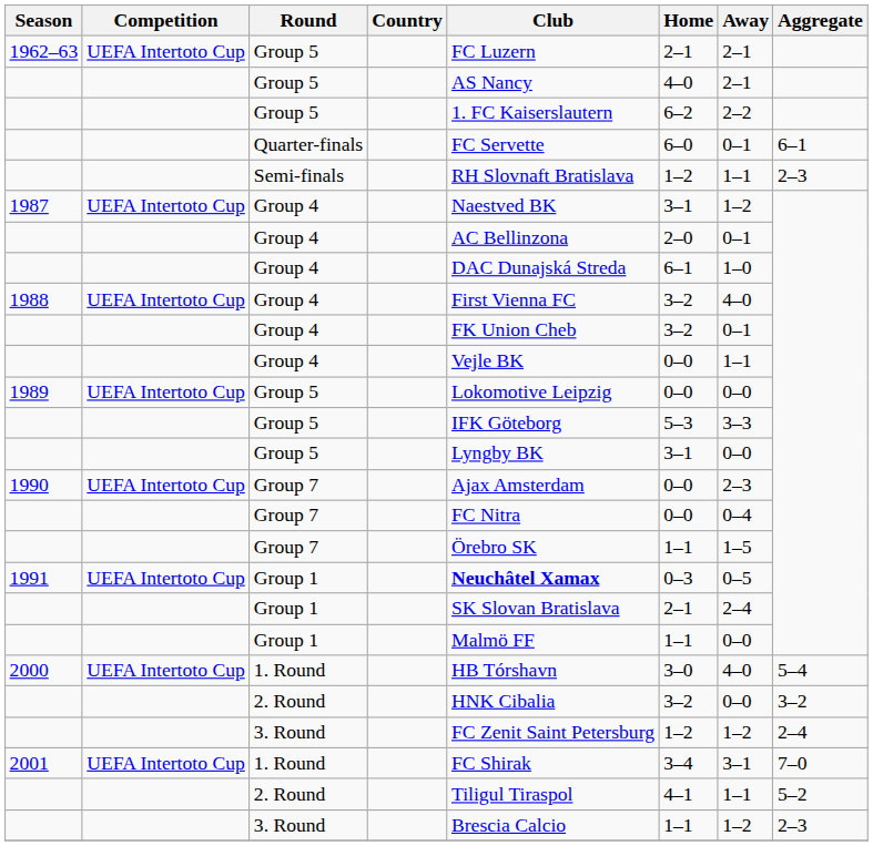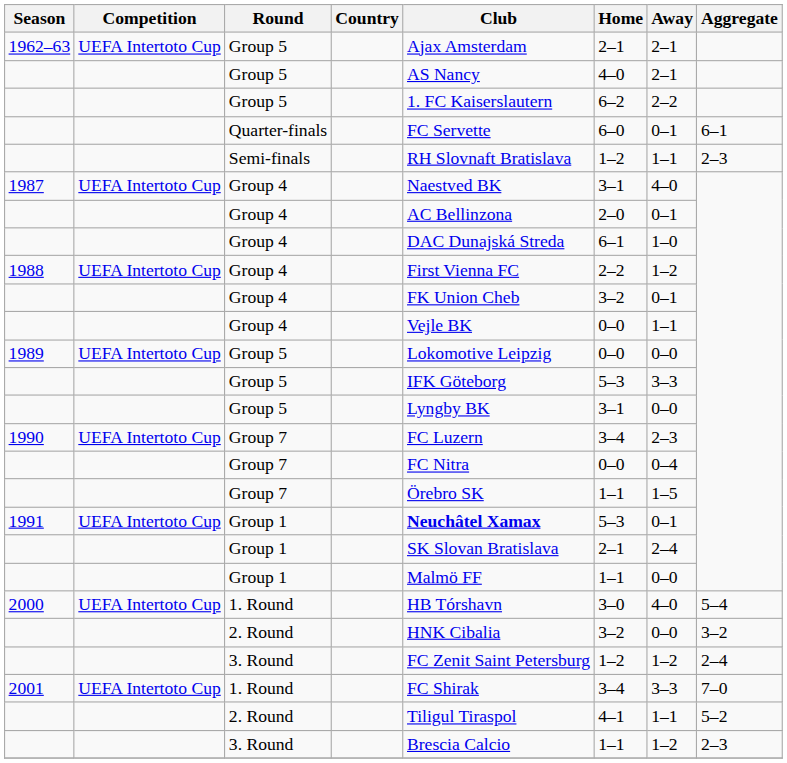1962–63 | Club: FC Luzern -> Ajax Amsterdam
1987 | Away: 1–2 -> 4–0
1988 | Home: 3–2 -> 2–2
1988 | Away: 4–0 -> 1–2
1990 | Club: Ajax Amsterdam -> FC Luzern
1990 | Home: 0–0 -> 3–4
1991 | Home: 0–3 -> 5–3
1991 | Away: 0–5 -> 0–1
2001 | Away: 3–1 -> 3–3
